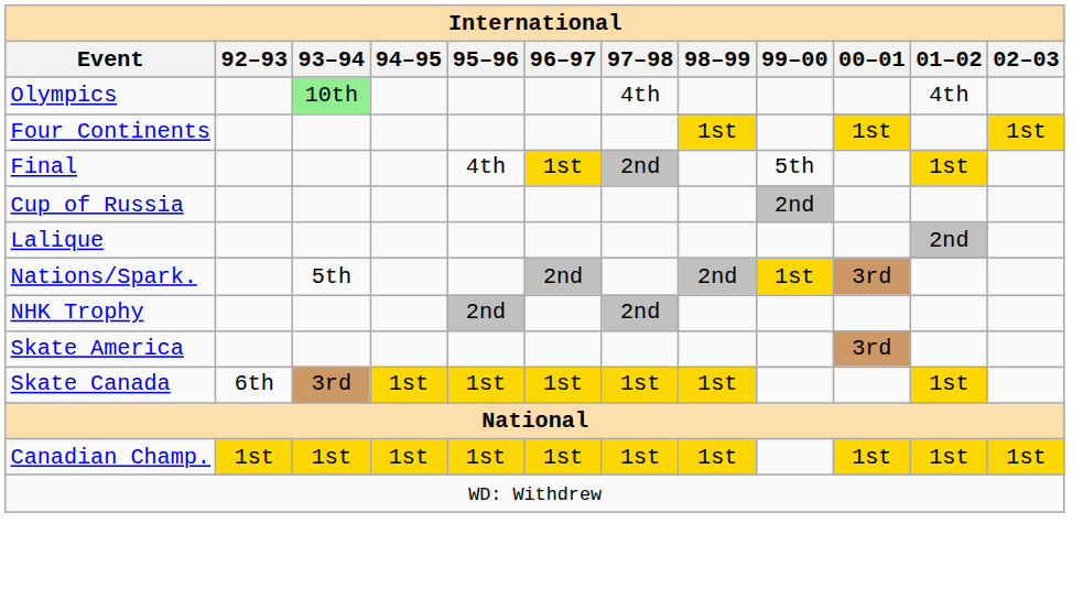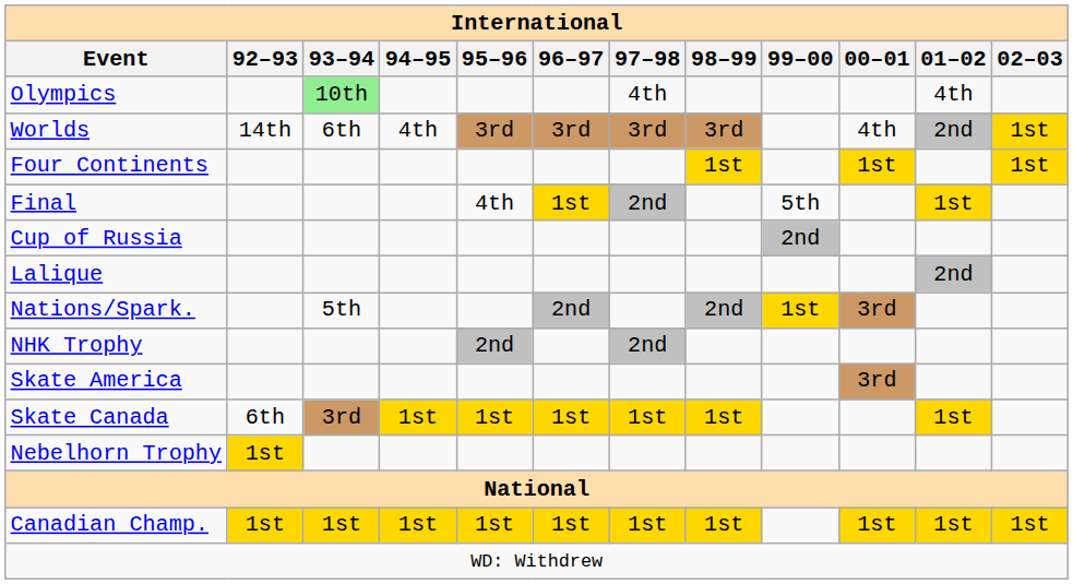+ row: Worlds | 14th | 6th | 4th | 3rd | 3rd | 3rd | 3rd | 4th | 2nd | 1st
+ row: Nebelhorn Trophy | 1st
